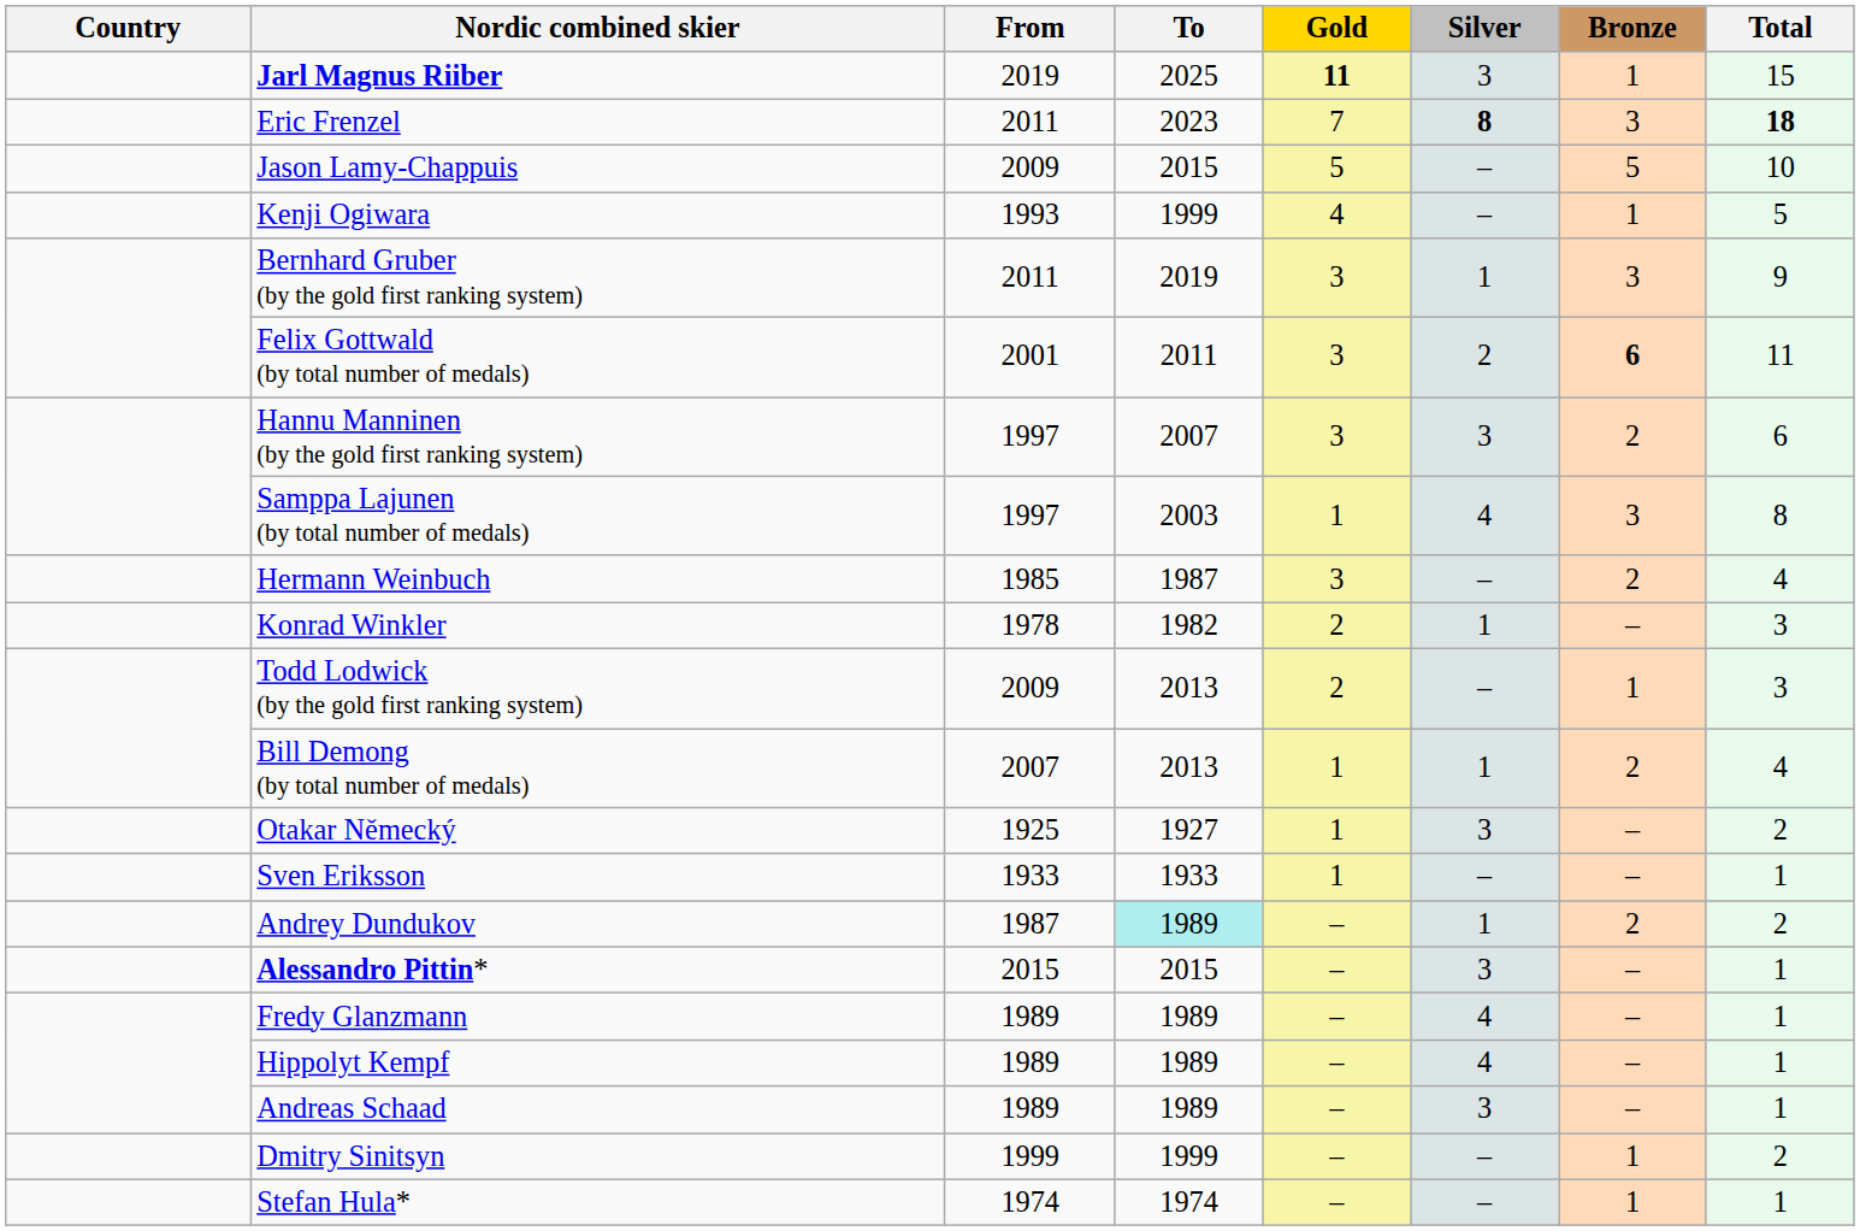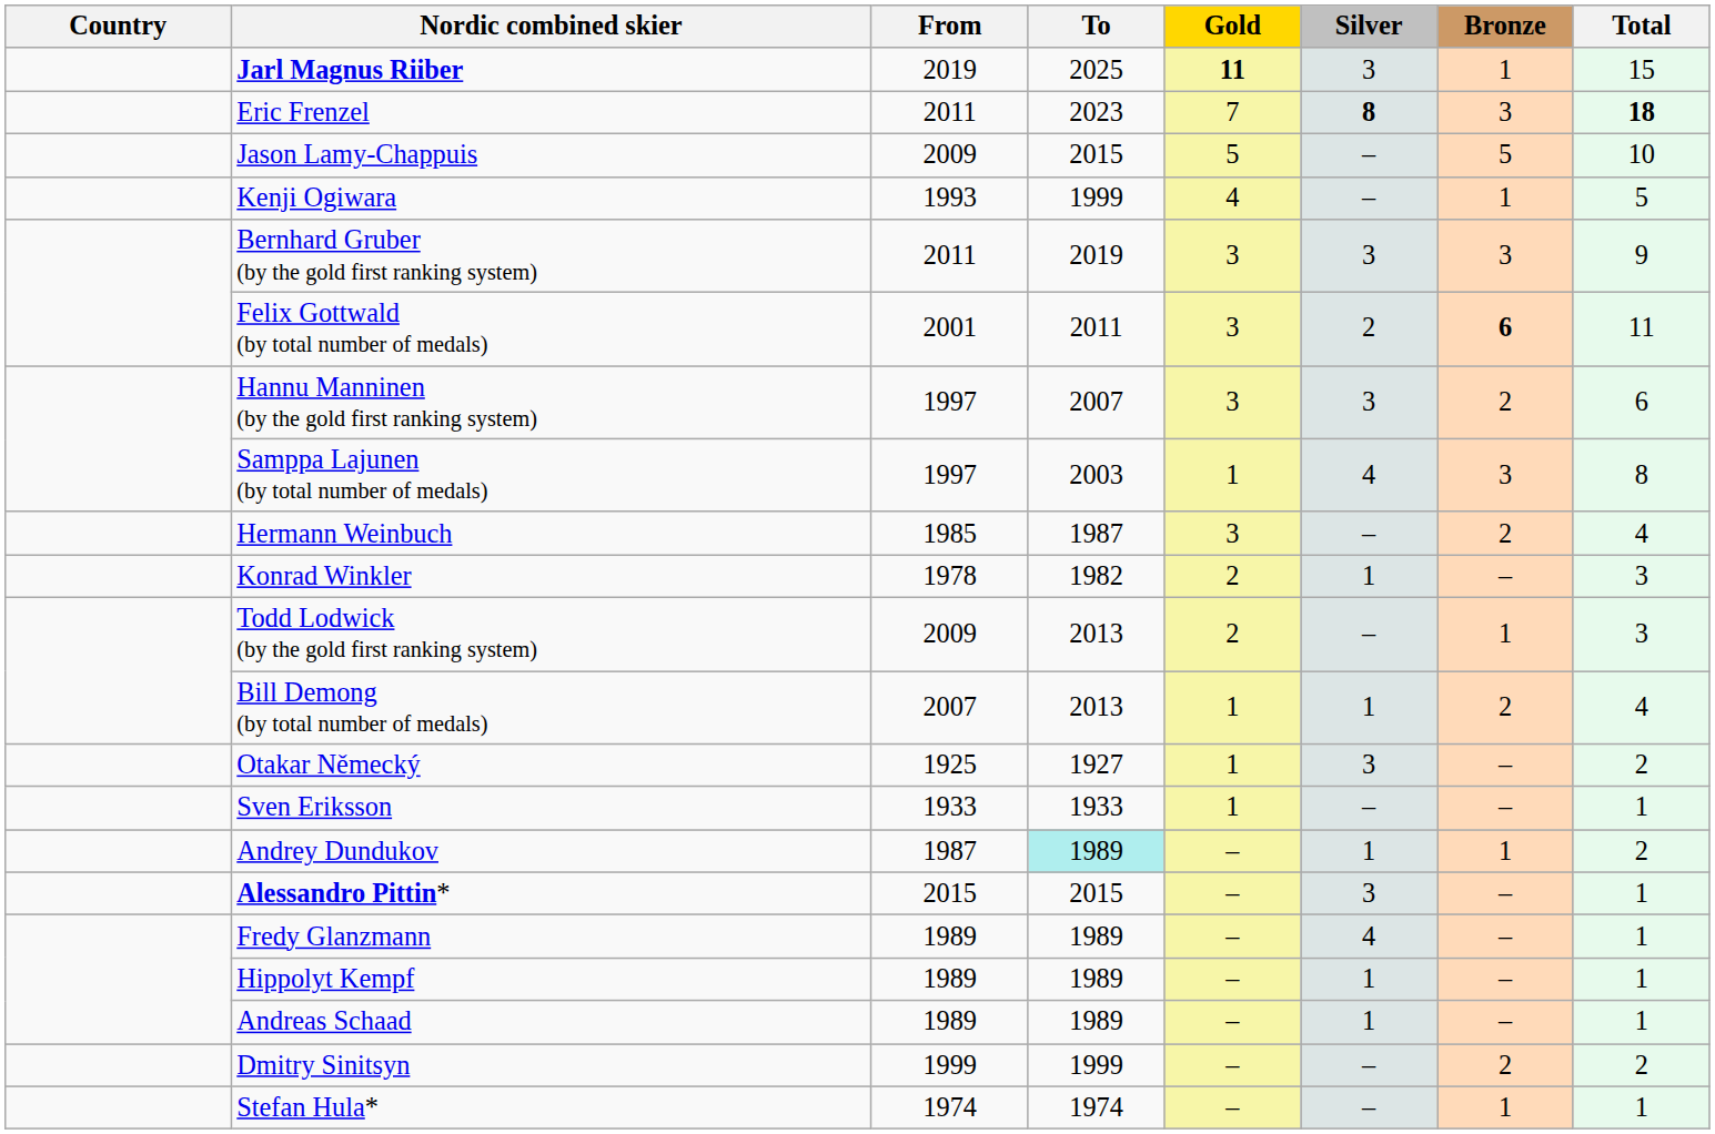Bernhard Gruber (by the gold first ranking system) | Silver: 1 -> 3
Andrey Dundukov | Bronze: 2 -> 1
Hippolyt Kempf | Silver: 4 -> 1
Andreas Schaad | Silver: 3 -> 1
Dmitry Sinitsyn | Bronze: 1 -> 2
